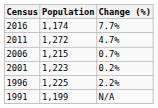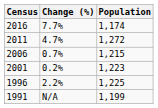columns swapped: Population <-> Change (%)
